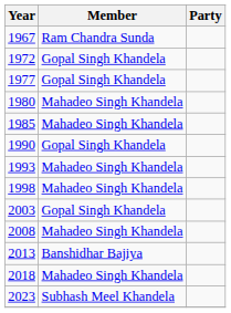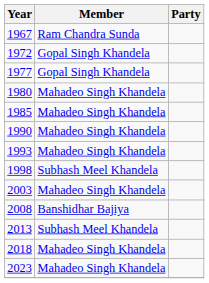1990 | Member: Gopal Singh Khandela -> Mahadeo Singh Khandela
1998 | Member: Mahadeo Singh Khandela -> Subhash Meel Khandela
2003 | Member: Gopal Singh Khandela -> Mahadeo Singh Khandela
2008 | Member: Mahadeo Singh Khandela -> Banshidhar Bajiya
2013 | Member: Banshidhar Bajiya -> Subhash Meel Khandela
2023 | Member: Subhash Meel Khandela -> Mahadeo Singh Khandela
